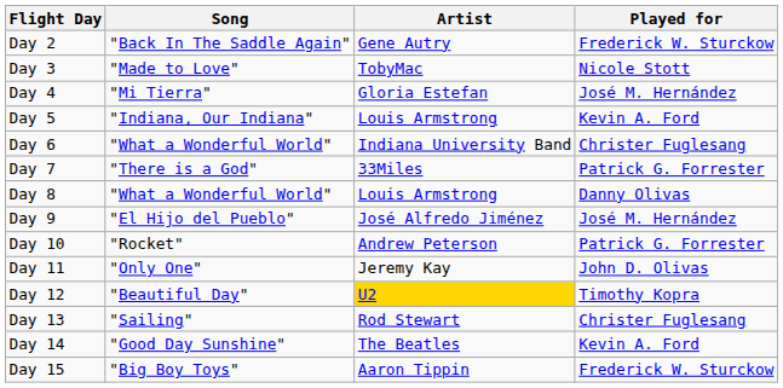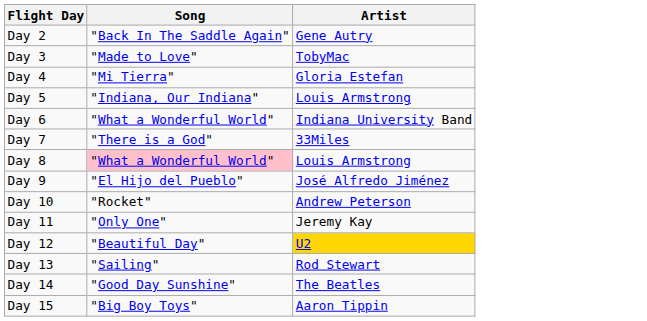- column: Played for | Frederick W. Sturckow | Nicole Stott | José M. Hernández | Kevin A. Ford | Christer Fuglesang | Patrick G. Forrester | Danny Olivas | José M. Hernández | Patrick G. Forrester | John D. Olivas | Timothy Kopra | Christer Fuglesang | Kevin A. Ford | Frederick W. Sturckow
Day 8 | Song: no background -> pink background
